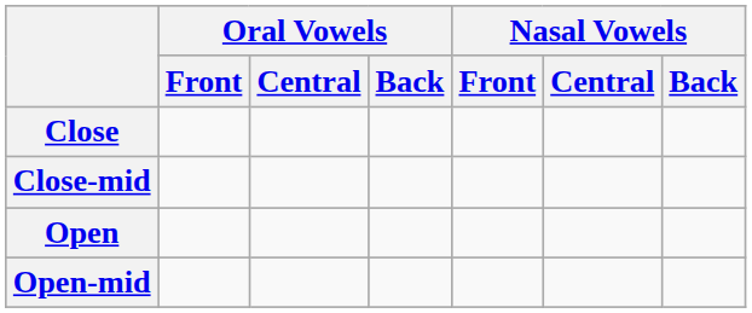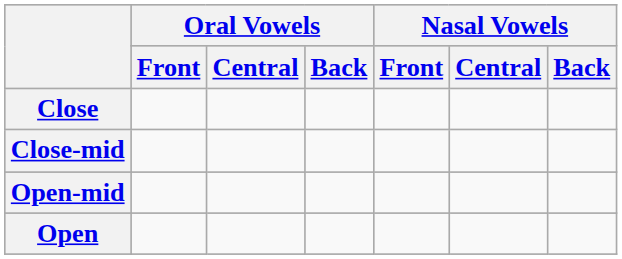rows swapped: Open-mid <-> Open
